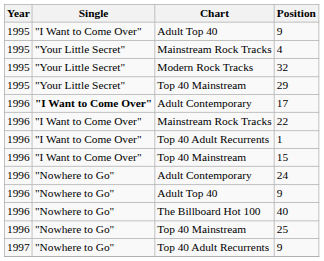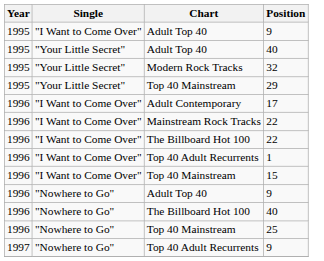+ row: 1995 | "Your Little Secret" | Adult Top 40 | 40
- row: 1995 | "Your Little Secret" | Mainstream Rock Tracks | 4
17 | Single: bold -> normal
+ row: 1996 | "I Want to Come Over" | The Billboard Hot 100 | 22
- row: 1996 | "Nowhere to Go" | Adult Contemporary | 24
